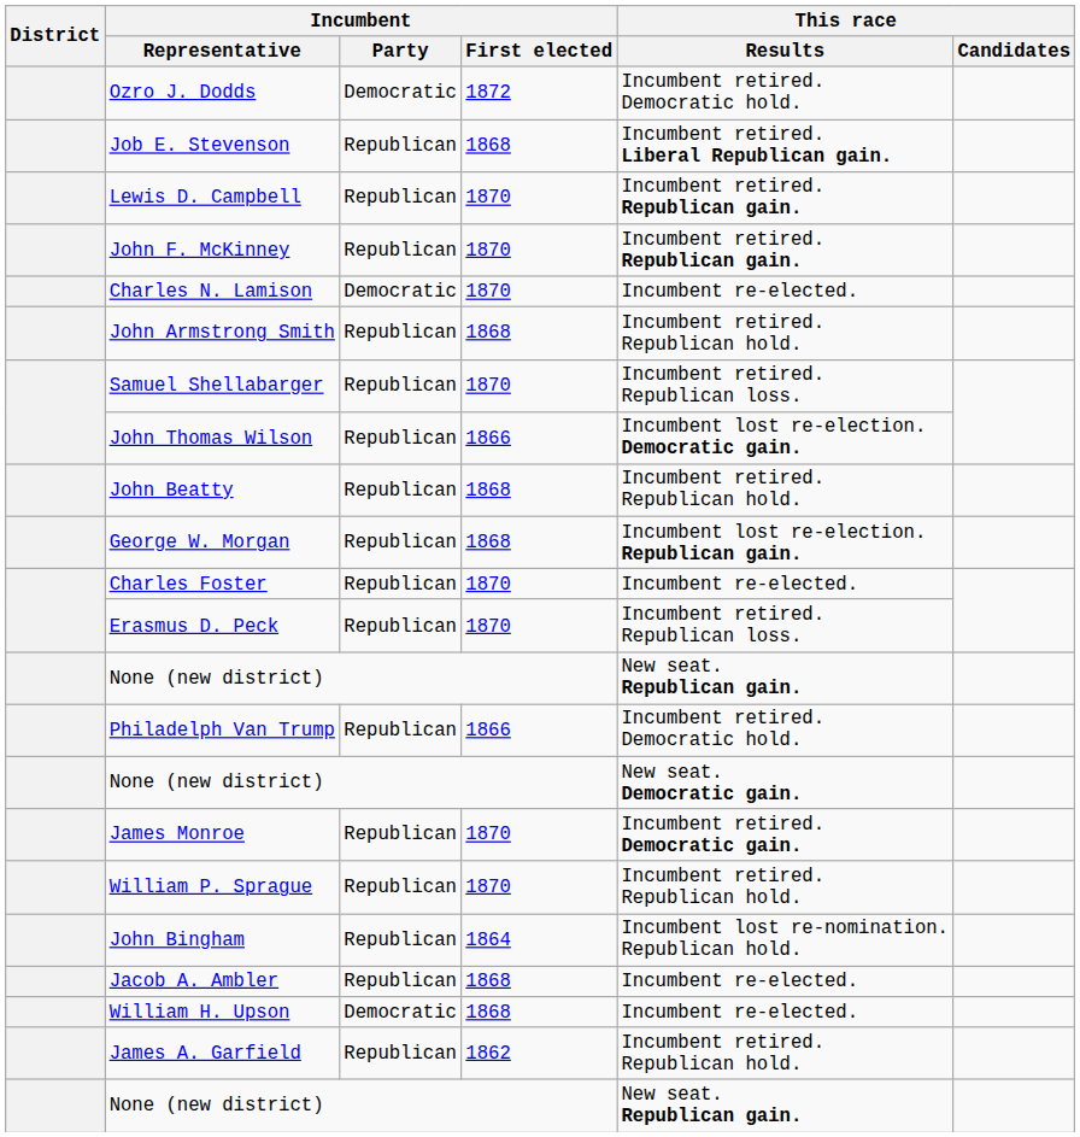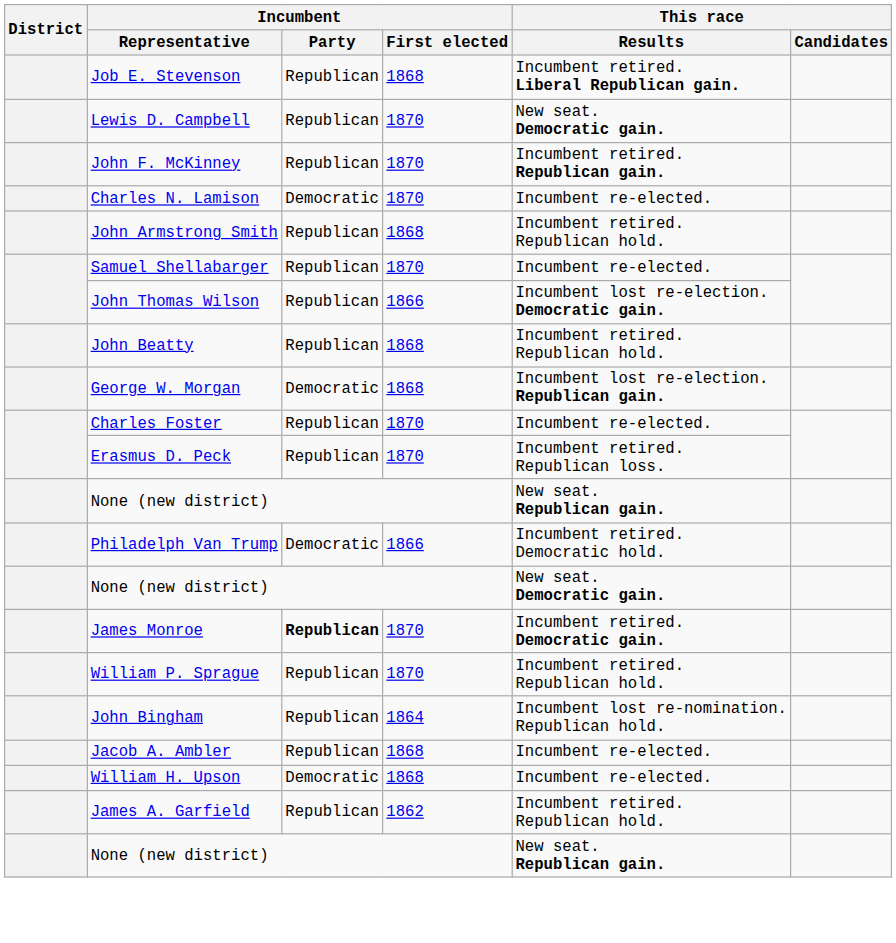- row: Ozro J. Dodds | Democratic | 1872 | Incumbent retired. Democratic hold.
Lewis D. Campbell | This race / Results: Incumbent retired. Republican gain. -> New seat. Democratic gain.
Samuel Shellabarger | This race / Results: Incumbent retired. Republican loss. -> Incumbent re-elected.
George W. Morgan | Incumbent / Party: Republican -> Democratic
Philadelph Van Trump | Incumbent / Party: Republican -> Democratic
James Monroe | Incumbent / Party: normal -> bold
